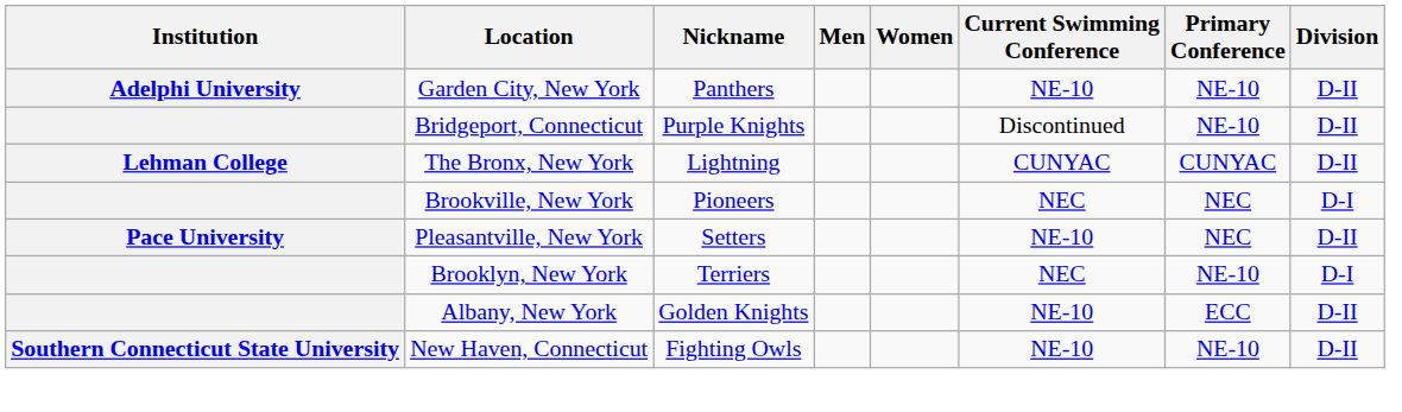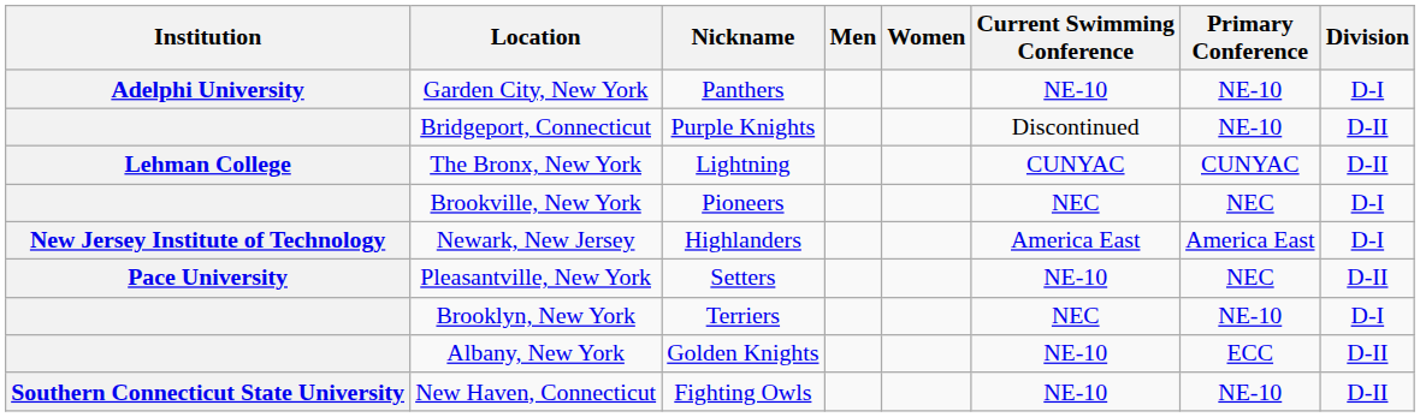Garden City, New York | Division: D-II -> D-I
+ row: New Jersey Institute of Technology | Newark, New Jersey | Highlanders | America East | America East | D-I
